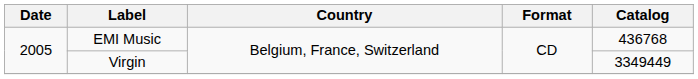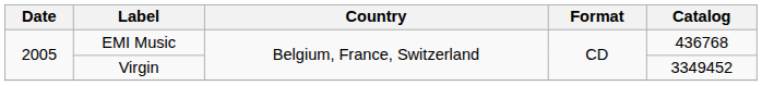Virgin | Catalog: 3349449 -> 3349452
